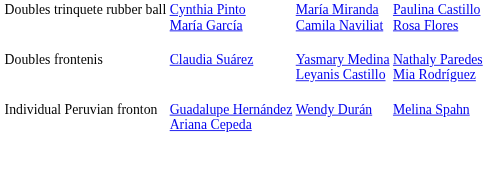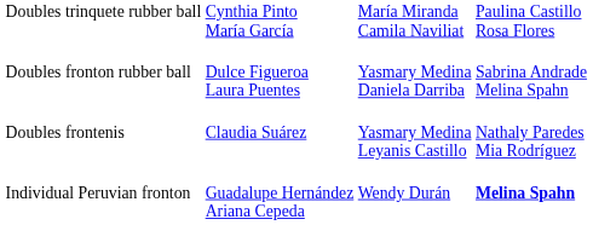+ row: Doubles fronton rubber ball | Dulce Figueroa Laura Puentes | Yasmary Medina Daniela Darriba | Sabrina Andrade Melina Spahn
Individual Peruvian fronton | column 4: normal -> bold
